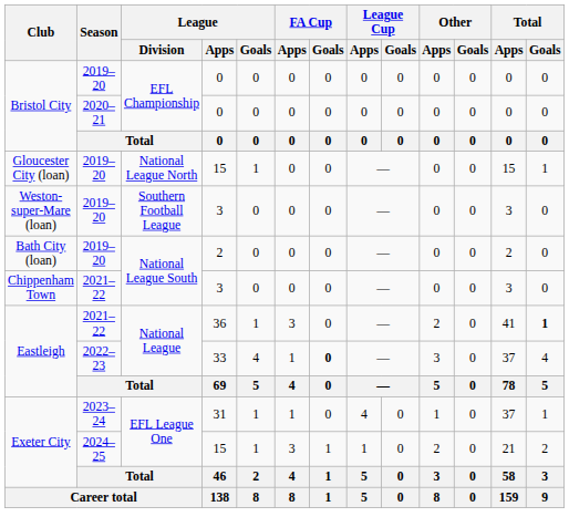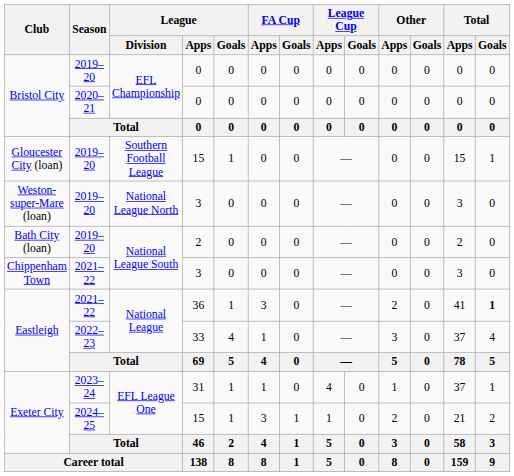Gloucester City (loan) | League / Division: National League North -> Southern Football League
Weston-super-Mare (loan) | League / Division: Southern Football League -> National League North
Eastleigh / 2022–23 | FA Cup / Goals: bold -> normal
